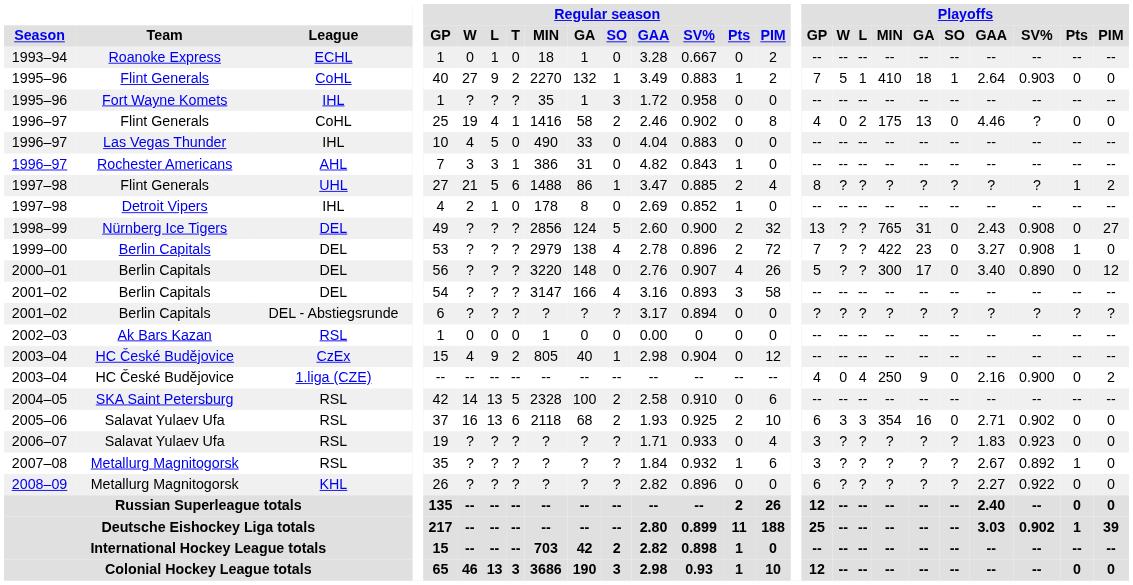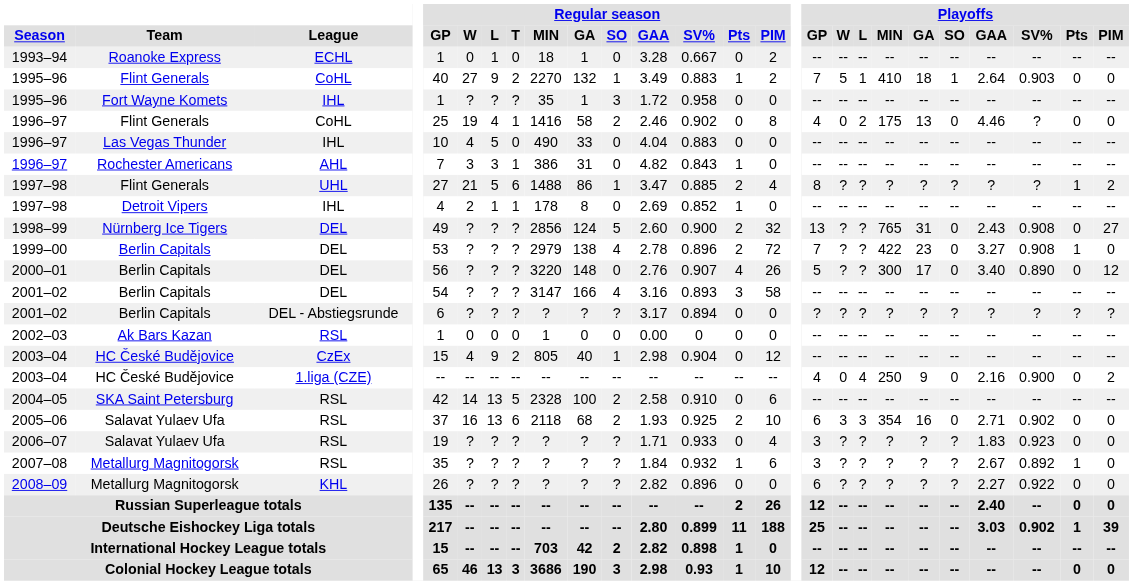1997–98 / IHL | Regular season / T: 0 -> 1
